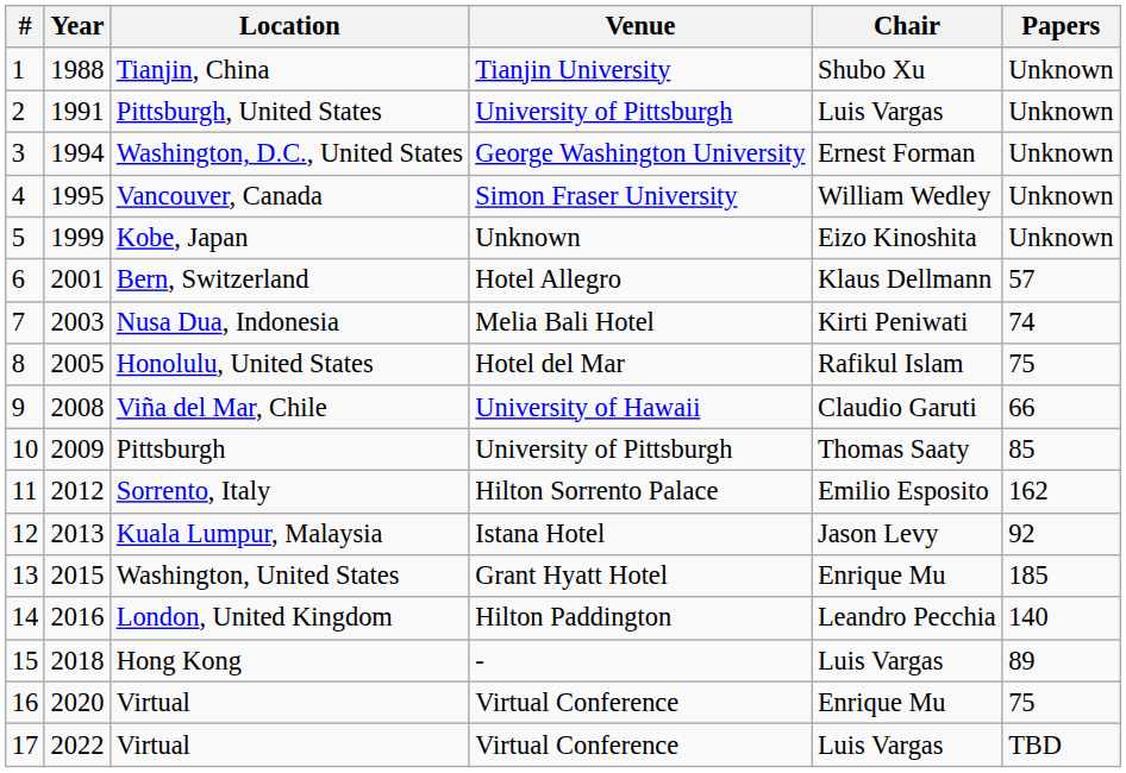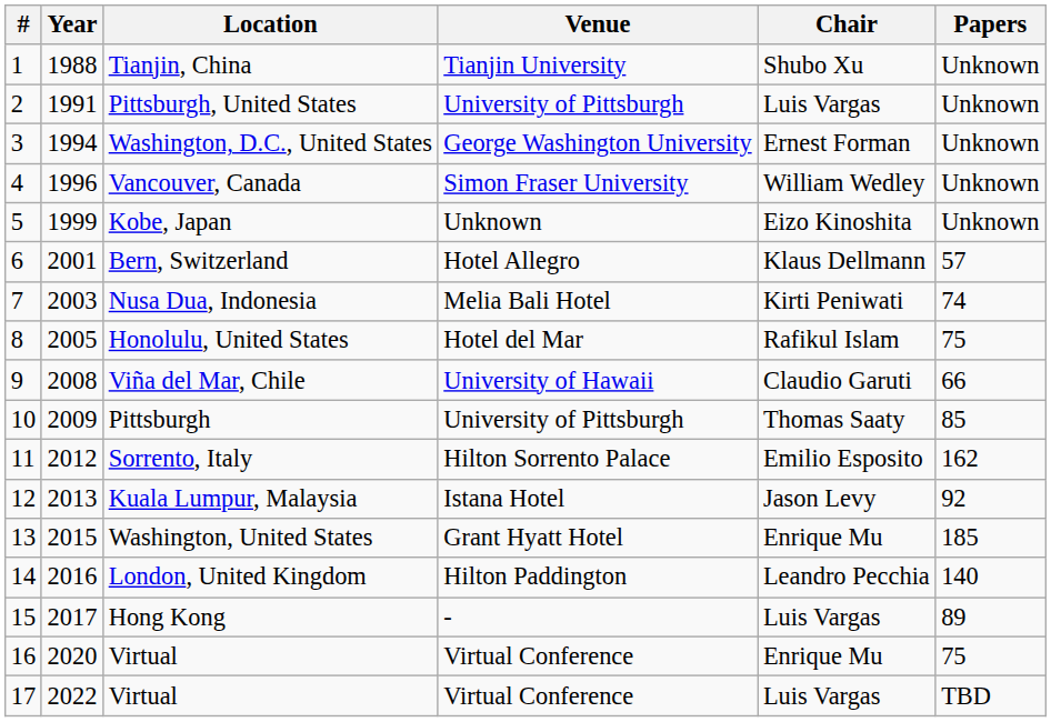Vancouver, Canada | Year: 1995 -> 1996
Hong Kong | Year: 2018 -> 2017
